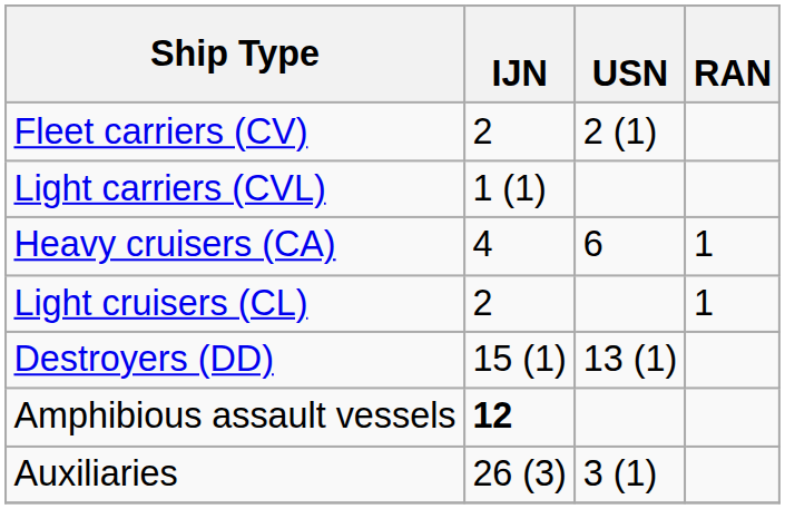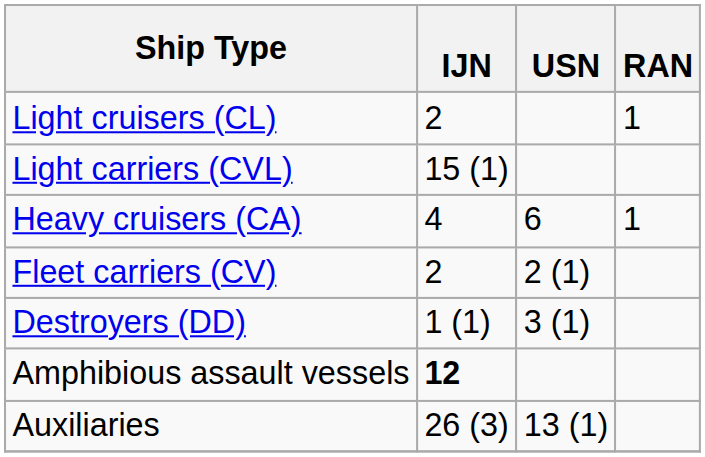rows swapped: Fleet carriers (CV) <-> Light cruisers (CL)
Light carriers (CVL) | IJN: 1 (1) -> 15 (1)
Destroyers (DD) | IJN: 15 (1) -> 1 (1)
Destroyers (DD) | USN: 13 (1) -> 3 (1)
Auxiliaries | USN: 3 (1) -> 13 (1)
